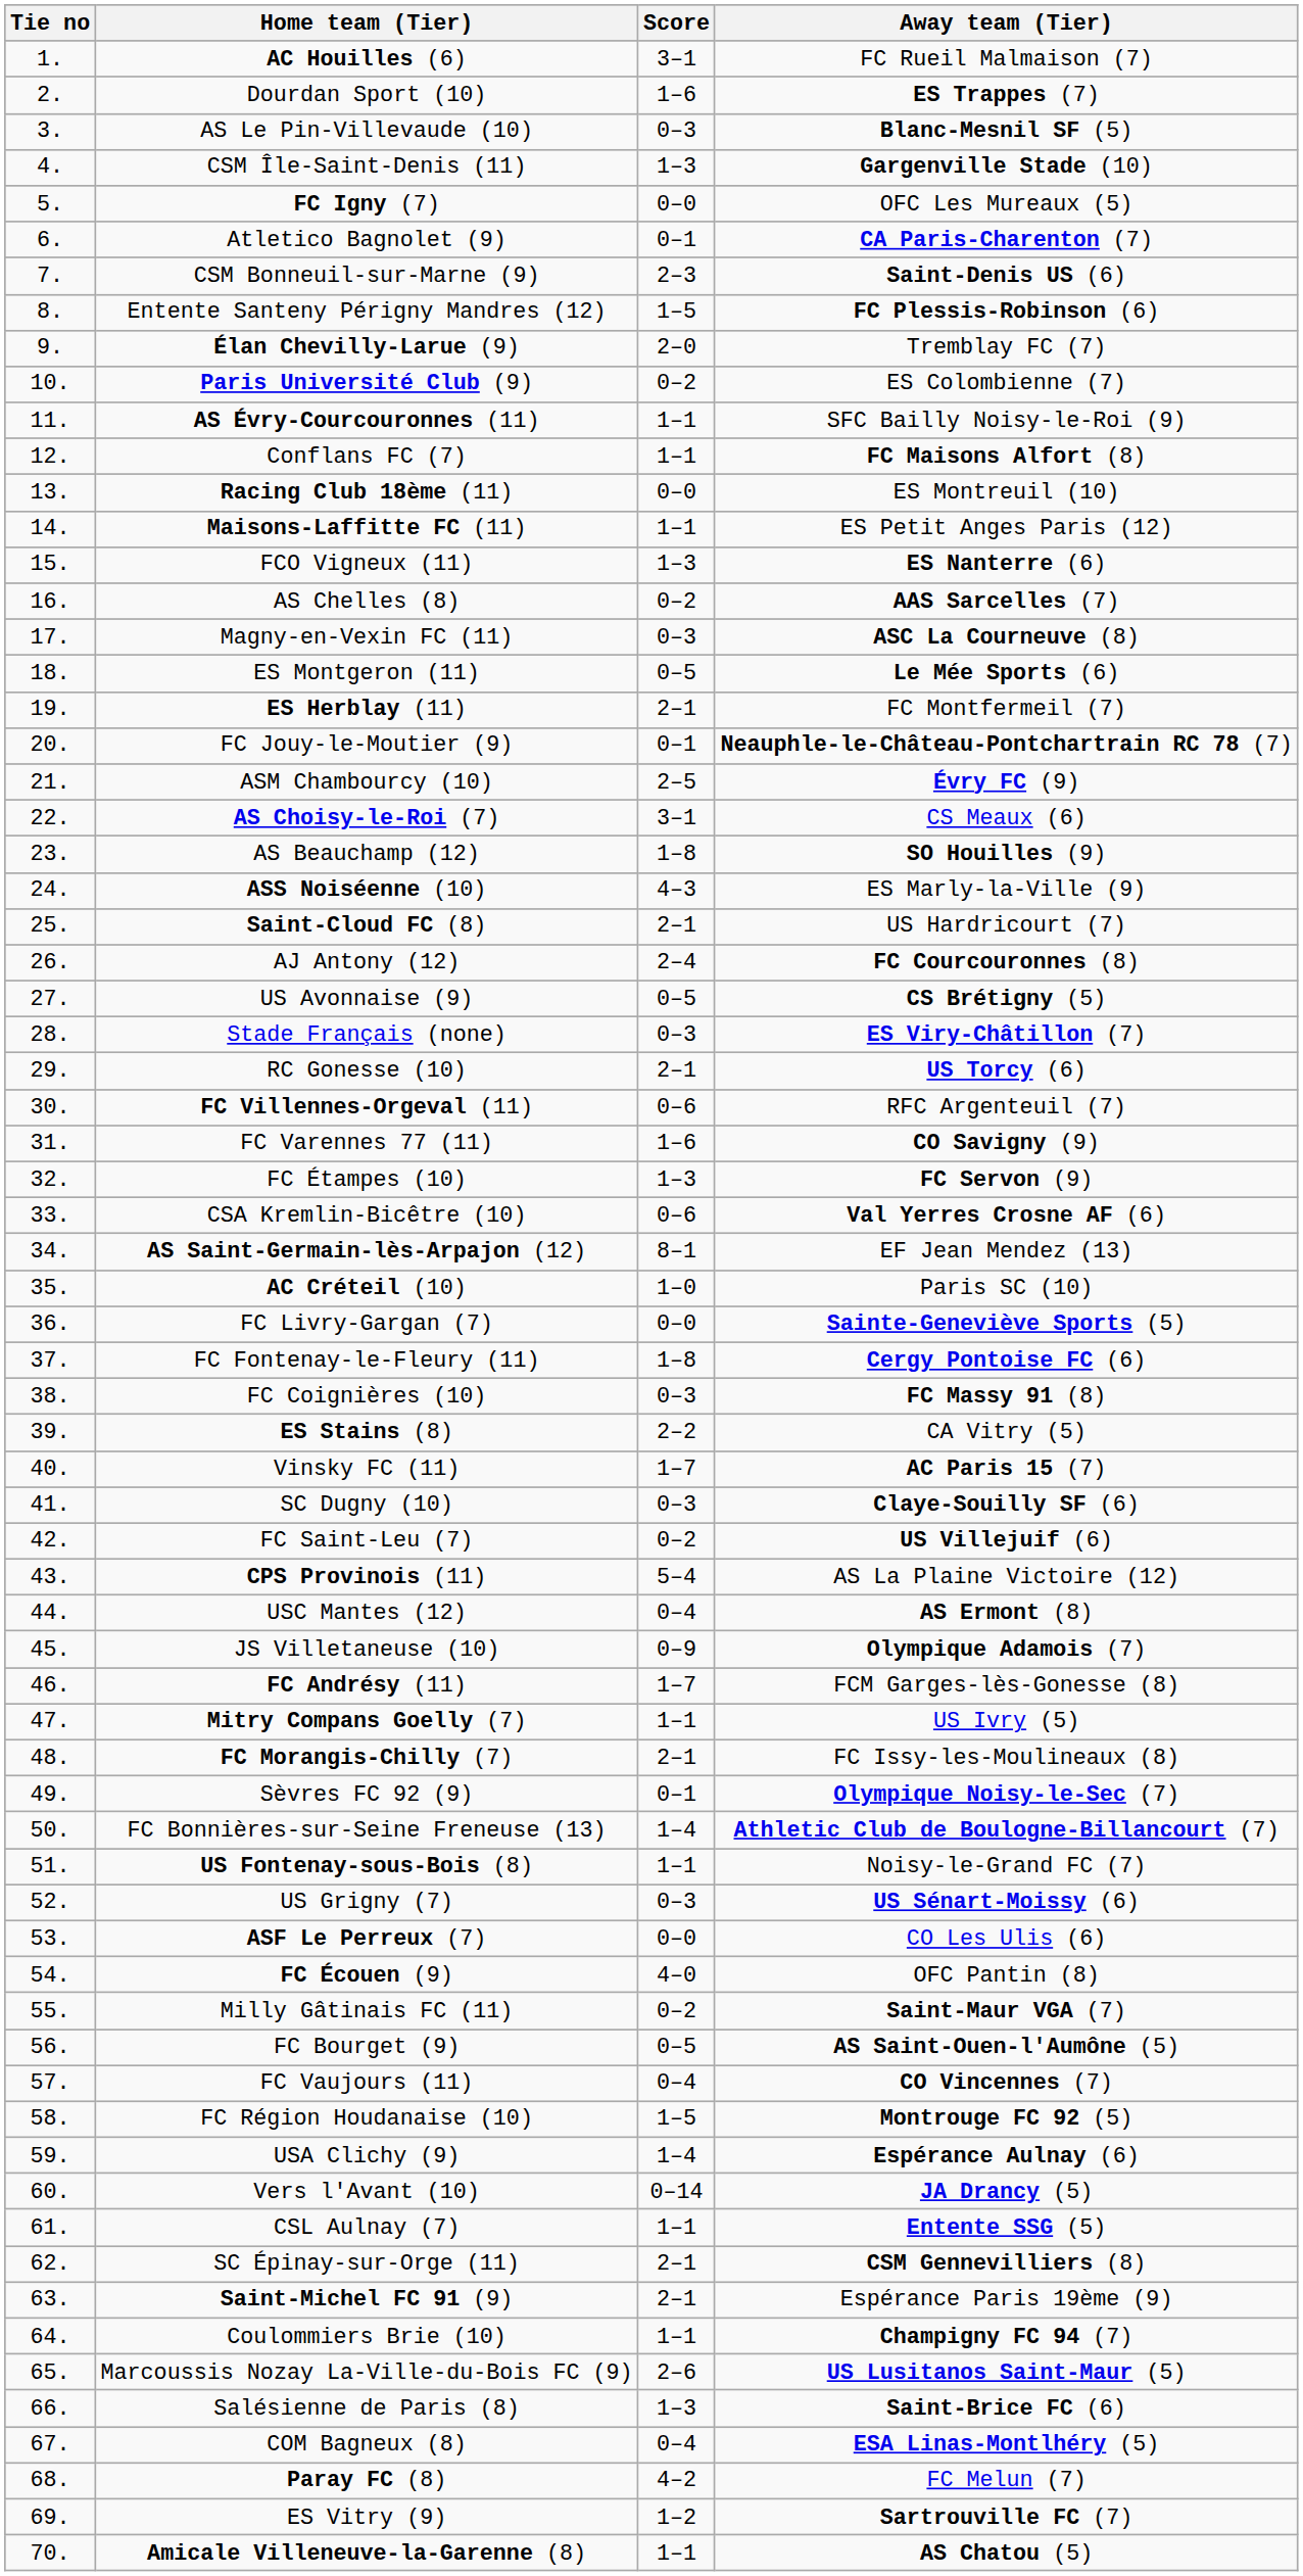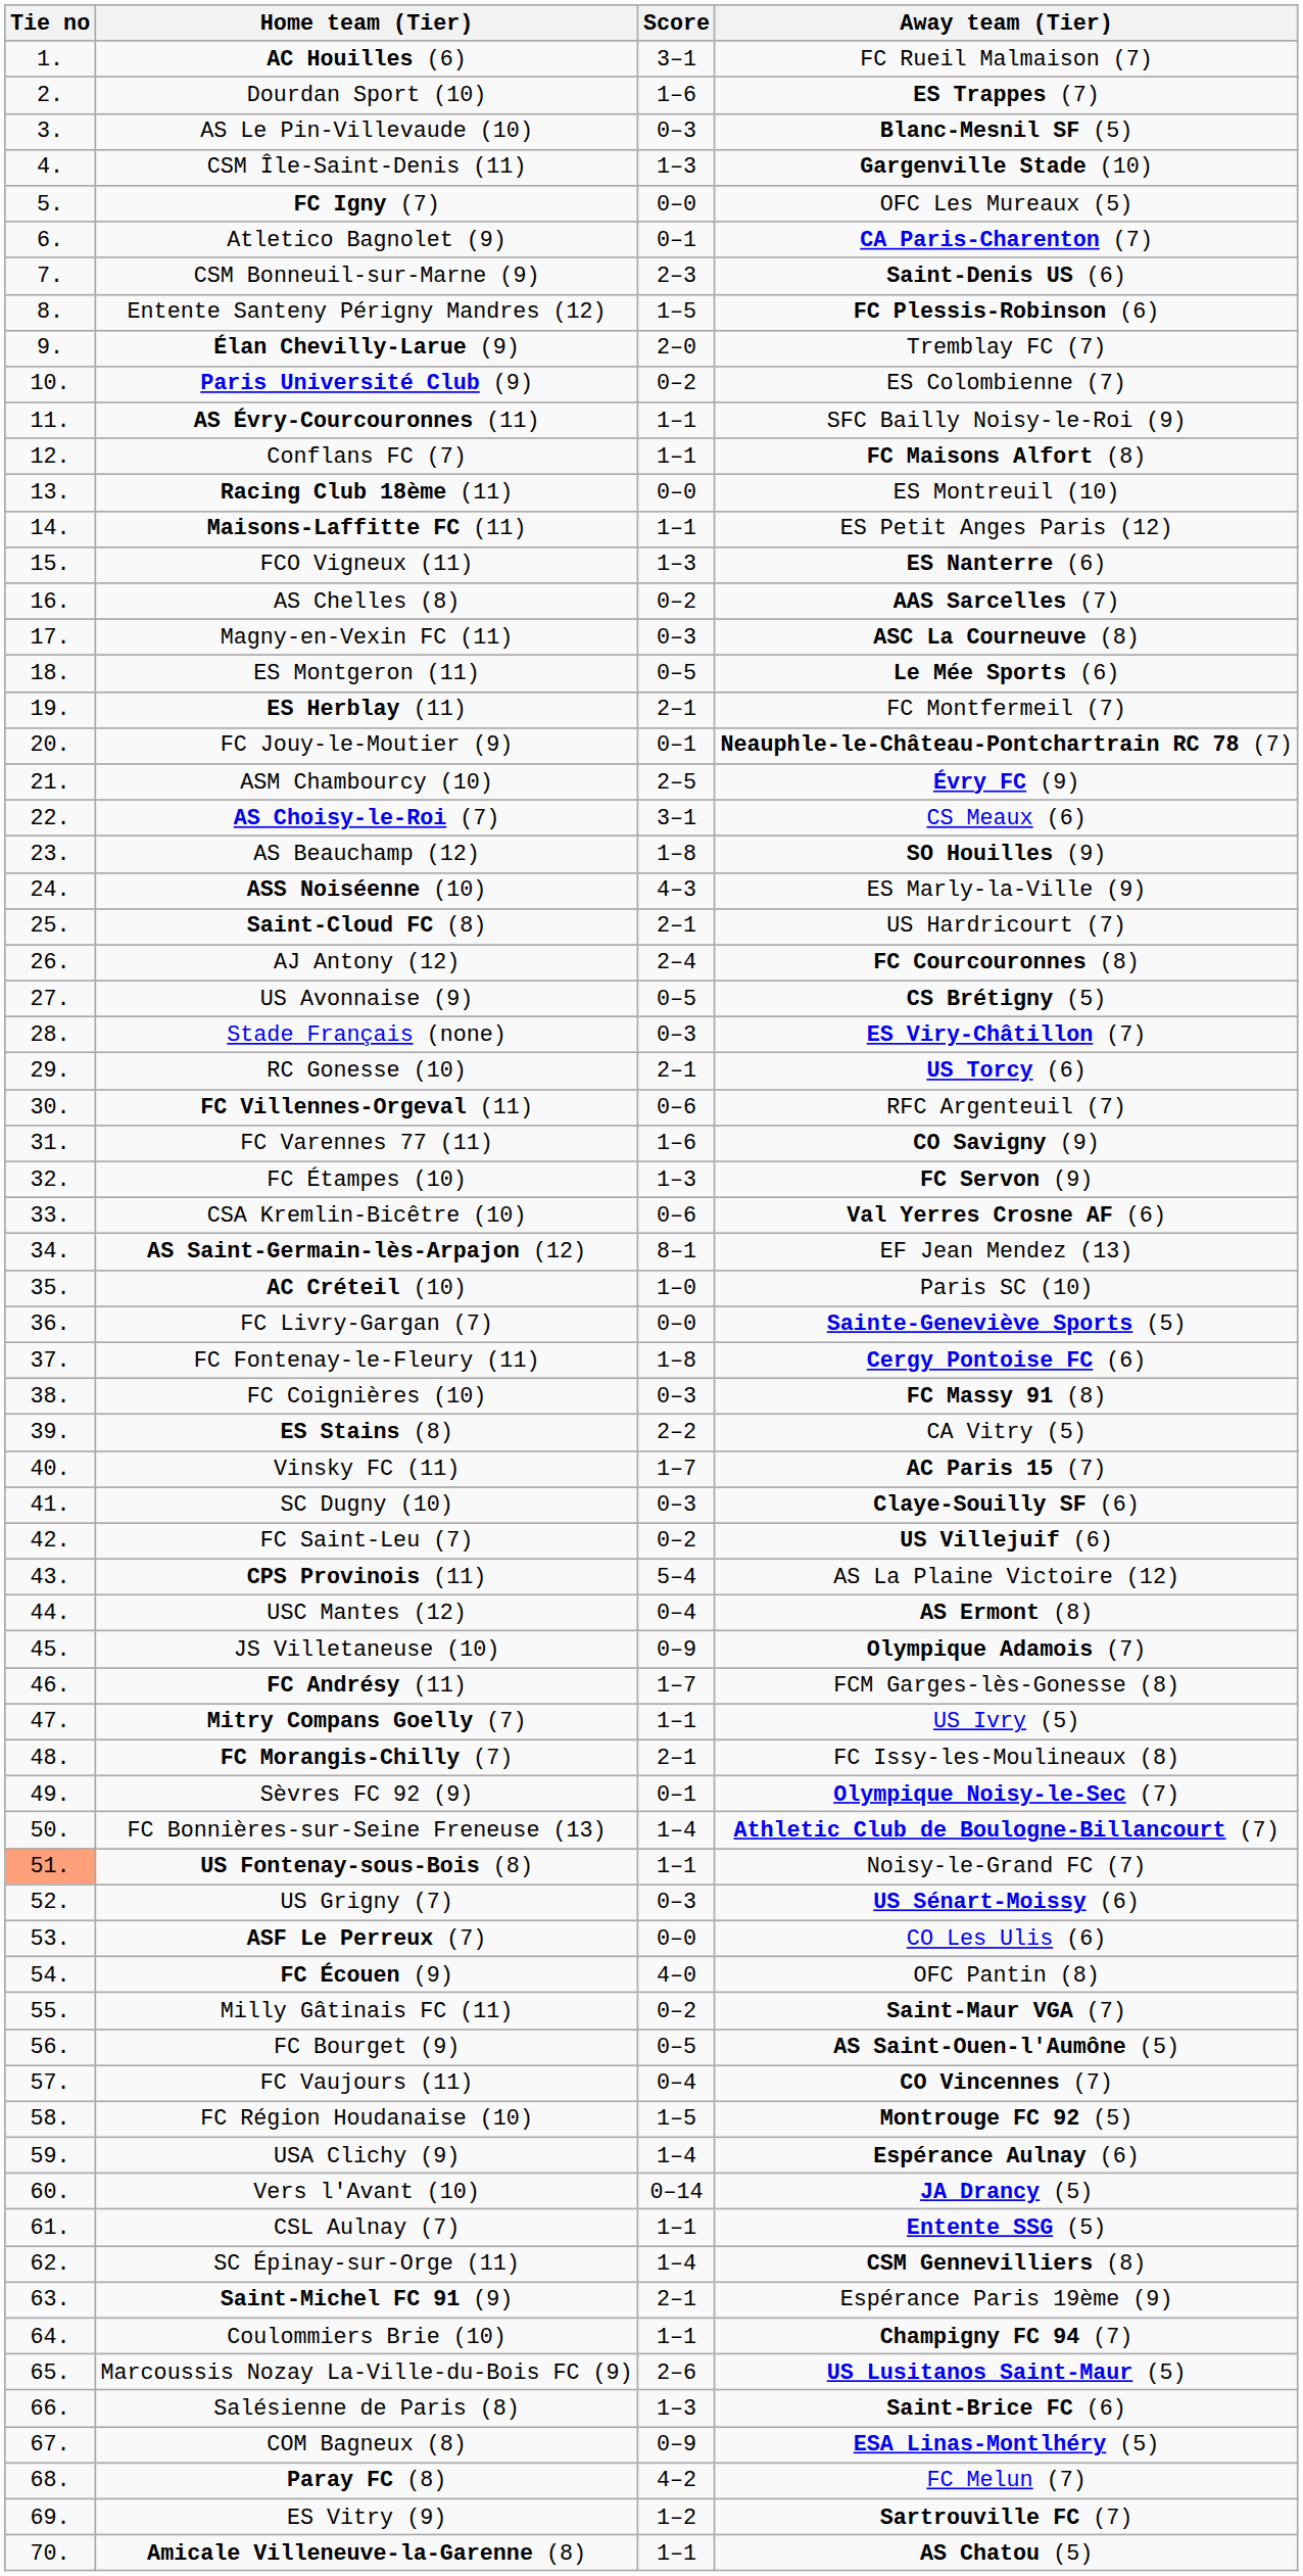US Fontenay-sous-Bois (8) | Tie no: no background -> lightsalmon background
SC Épinay-sur-Orge (11) | Score: 2–1 -> 1–4
COM Bagneux (8) | Score: 0–4 -> 0–9
